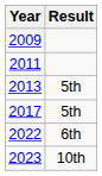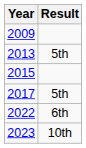- row: 2011
+ row: 2015
